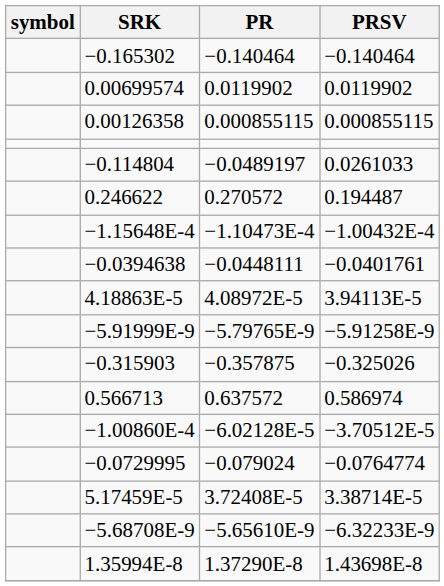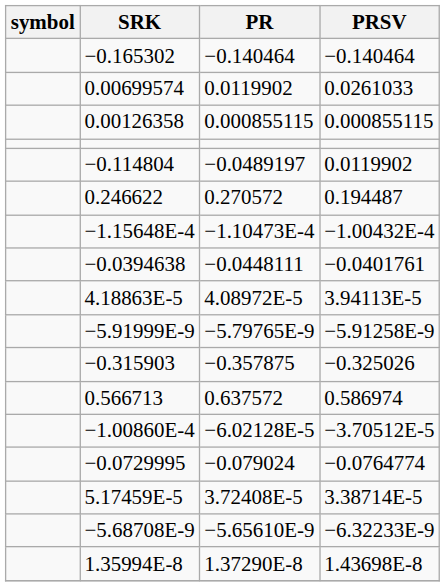0.00699574 | PRSV: 0.0119902 -> 0.0261033
−0.114804 | PRSV: 0.0261033 -> 0.0119902
